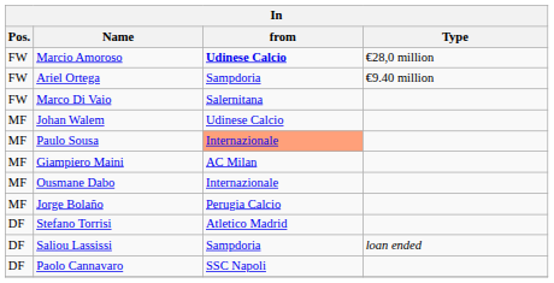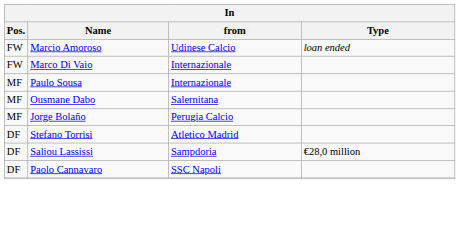Marcio Amoroso | from: bold -> normal
Marcio Amoroso | Type: €28,0 million -> loan ended
- row: FW | Ariel Ortega | Sampdoria | €9.40 million
Marco Di Vaio | from: Salernitana -> Internazionale
- row: MF | Johan Walem | Udinese Calcio
Paulo Sousa | from: lightsalmon background -> no background
- row: MF | Giampiero Maini | AC Milan
Ousmane Dabo | from: Internazionale -> Salernitana
Saliou Lassissi | Type: loan ended -> €28,0 million
